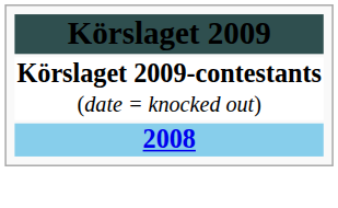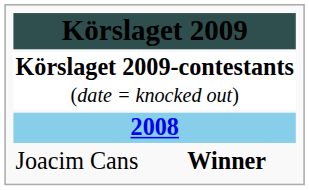+ row: Joacim Cans | Winner
